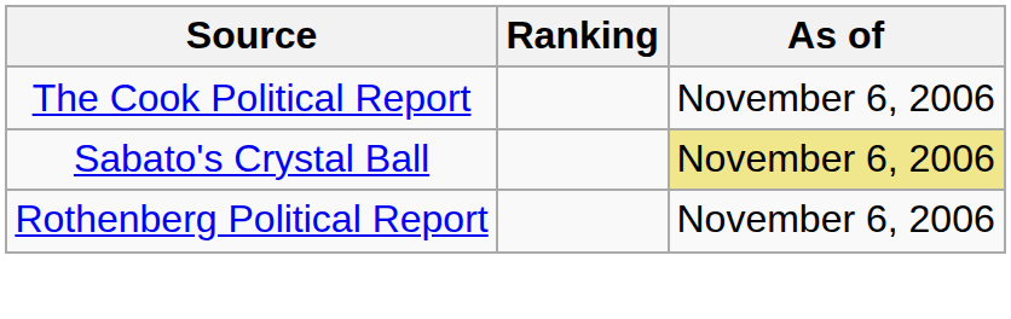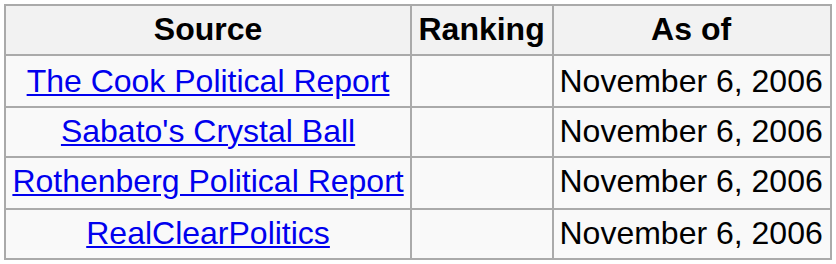Sabato's Crystal Ball | As of: khaki background -> no background
+ row: RealClearPolitics | November 6, 2006
